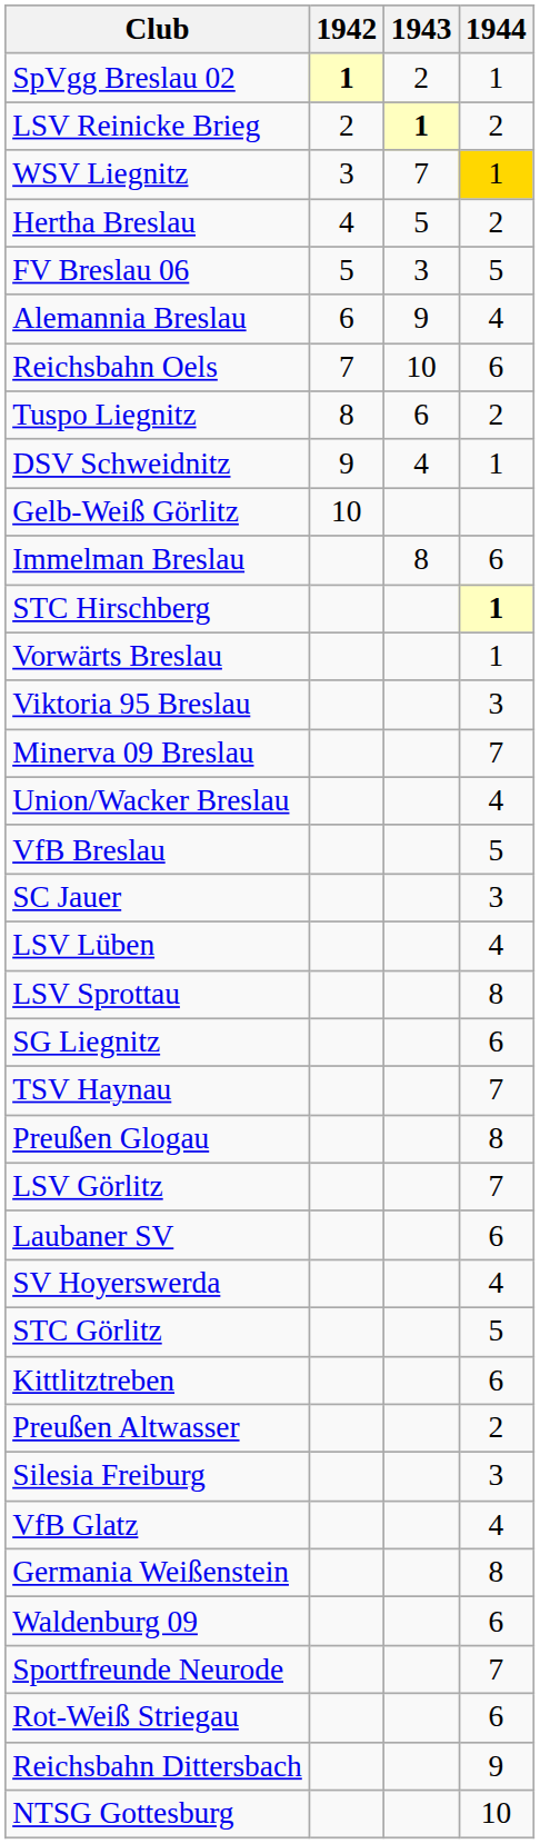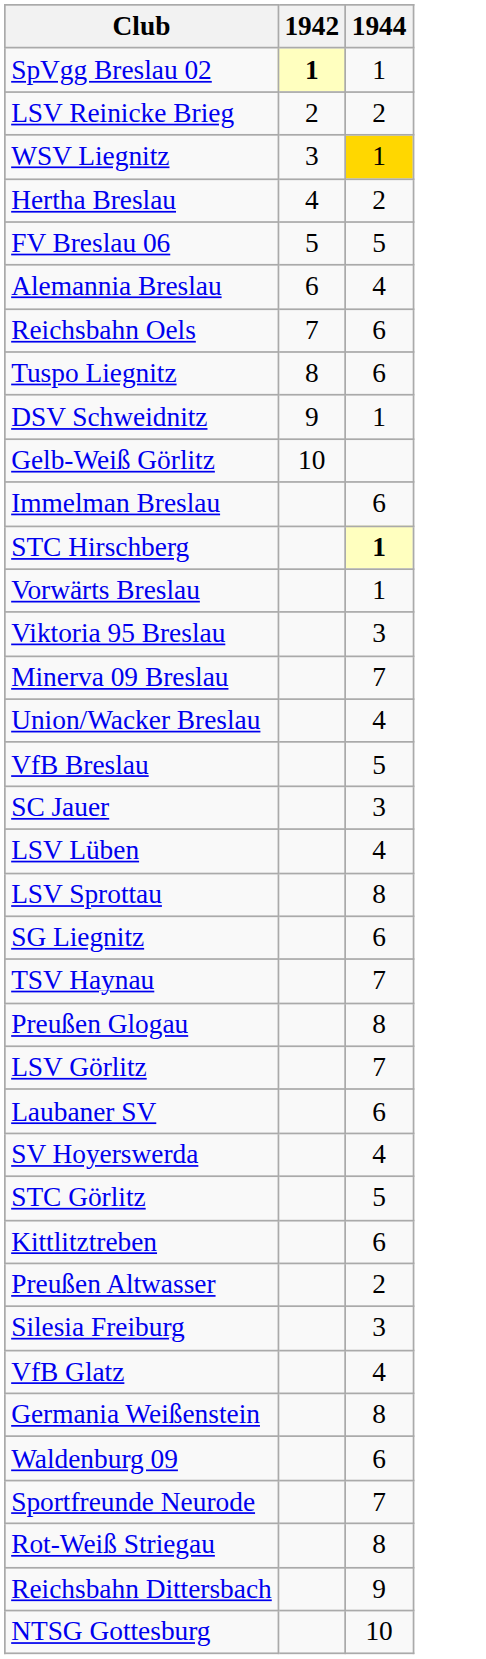- column: 1943 | 2 | 1 | 7 | 5 | 3 | 9 | 10 | 6 | 4 | 8
Tuspo Liegnitz | 1944: 2 -> 6
Rot-Weiß Striegau | 1944: 6 -> 8
